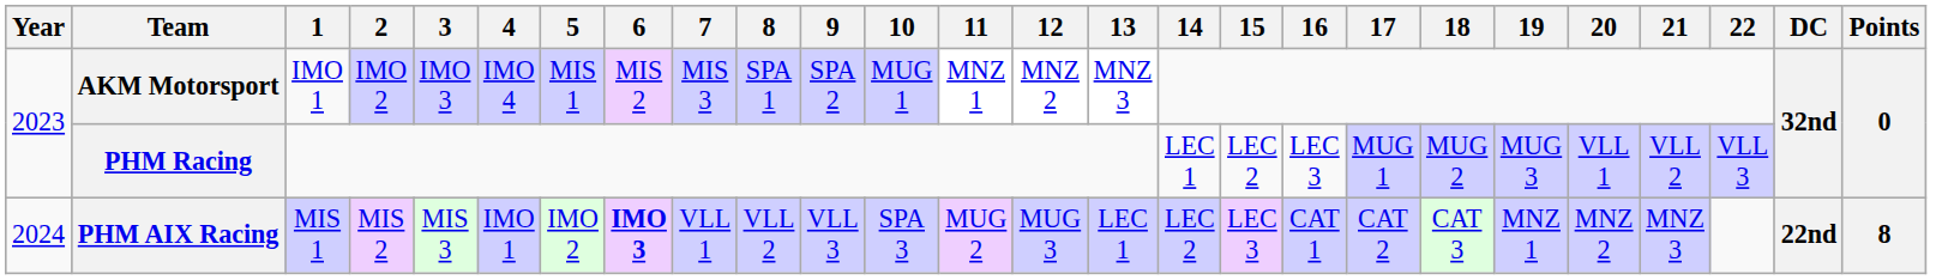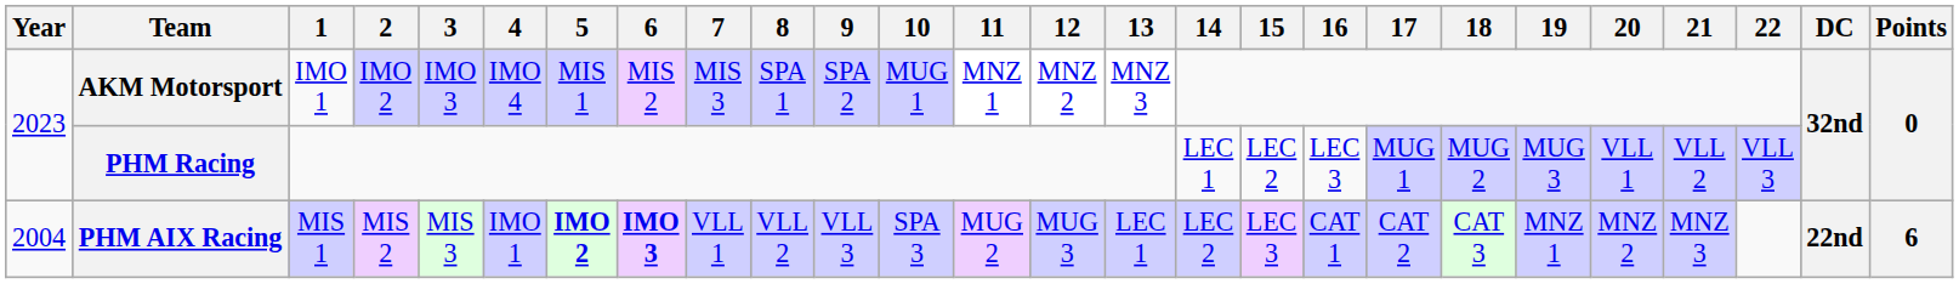PHM AIX Racing | Year: 2024 -> 2004
PHM AIX Racing | 5: normal -> bold
PHM AIX Racing | Points: 8 -> 6
